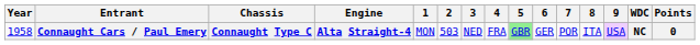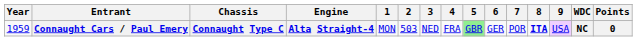Connaught Cars / Paul Emery | Year: 1958 -> 1959
Connaught Cars / Paul Emery | 8: normal -> bold
